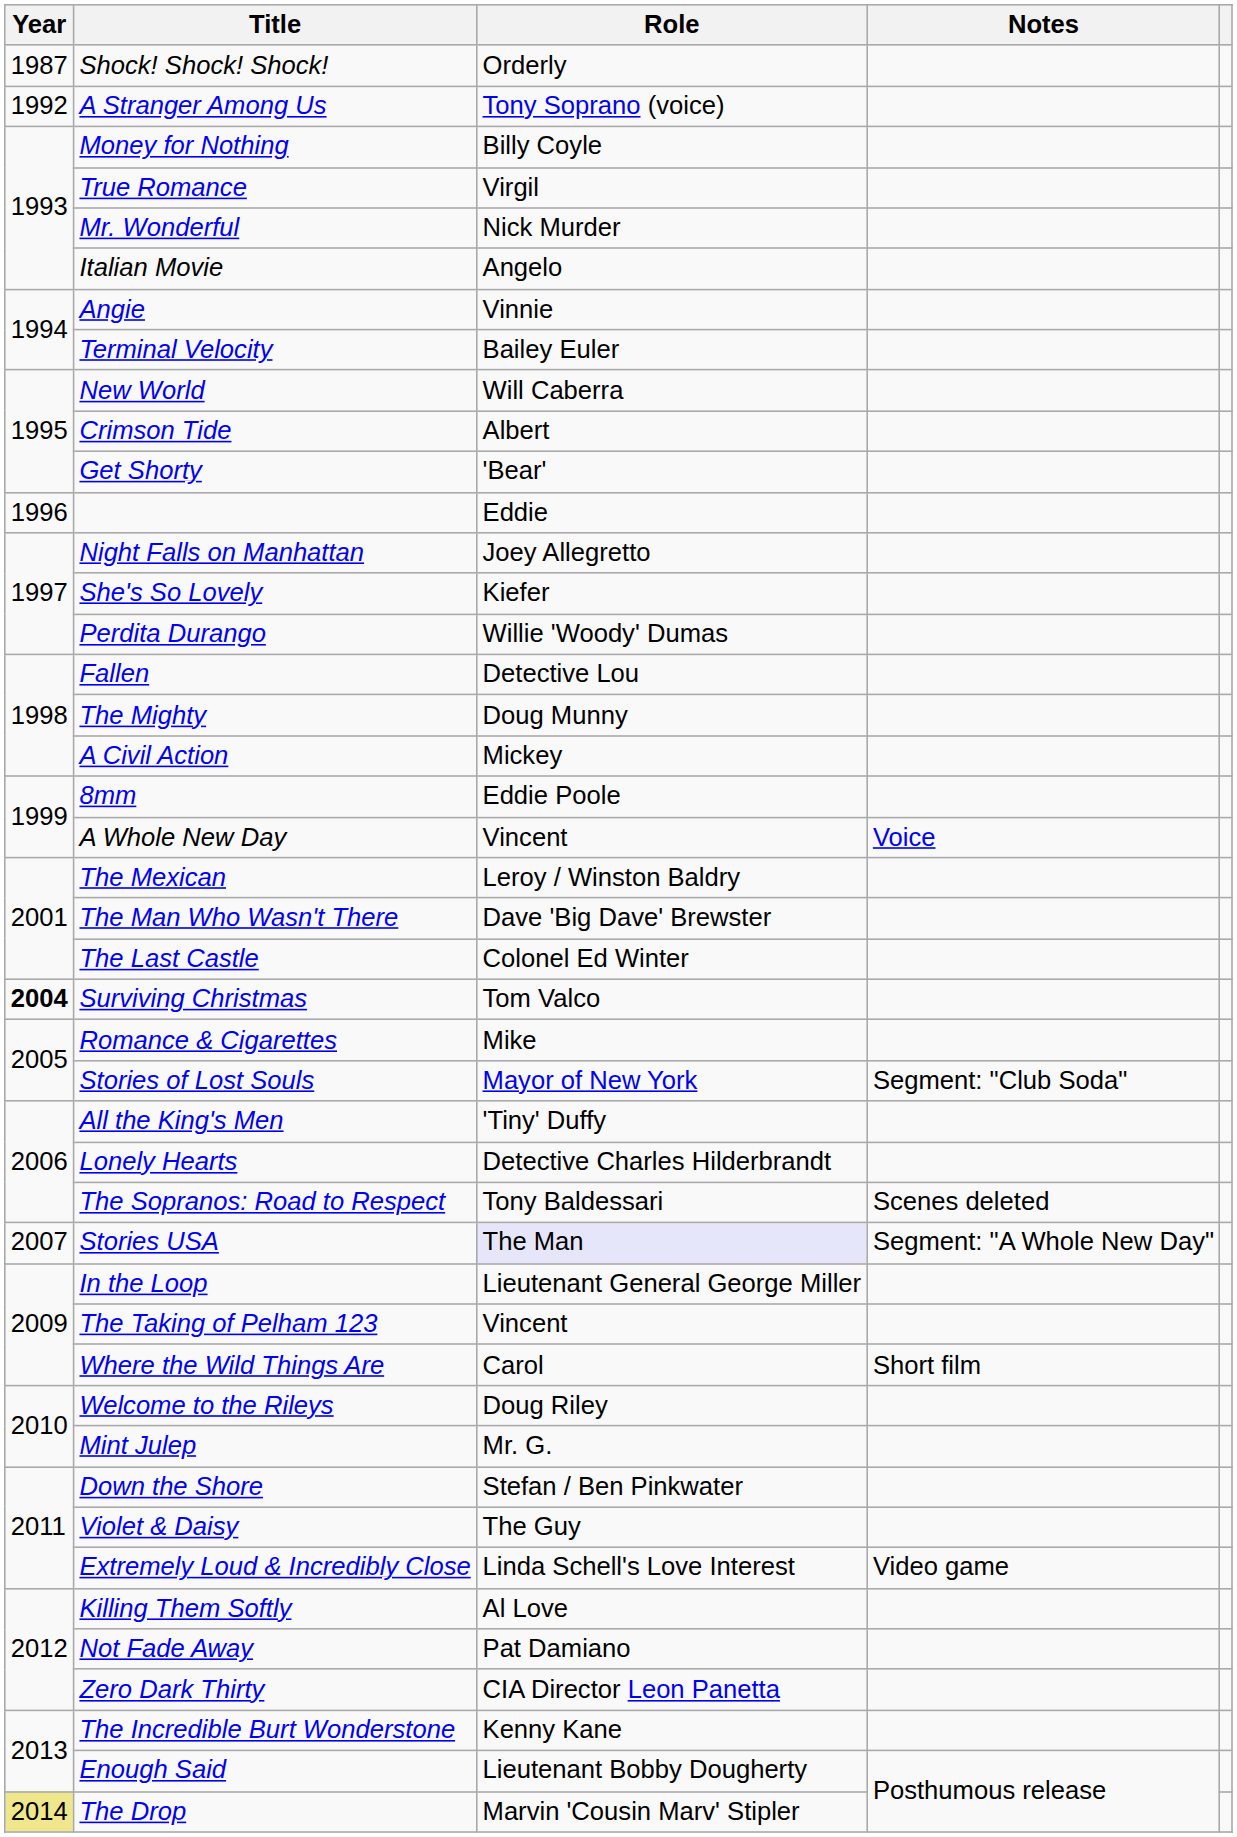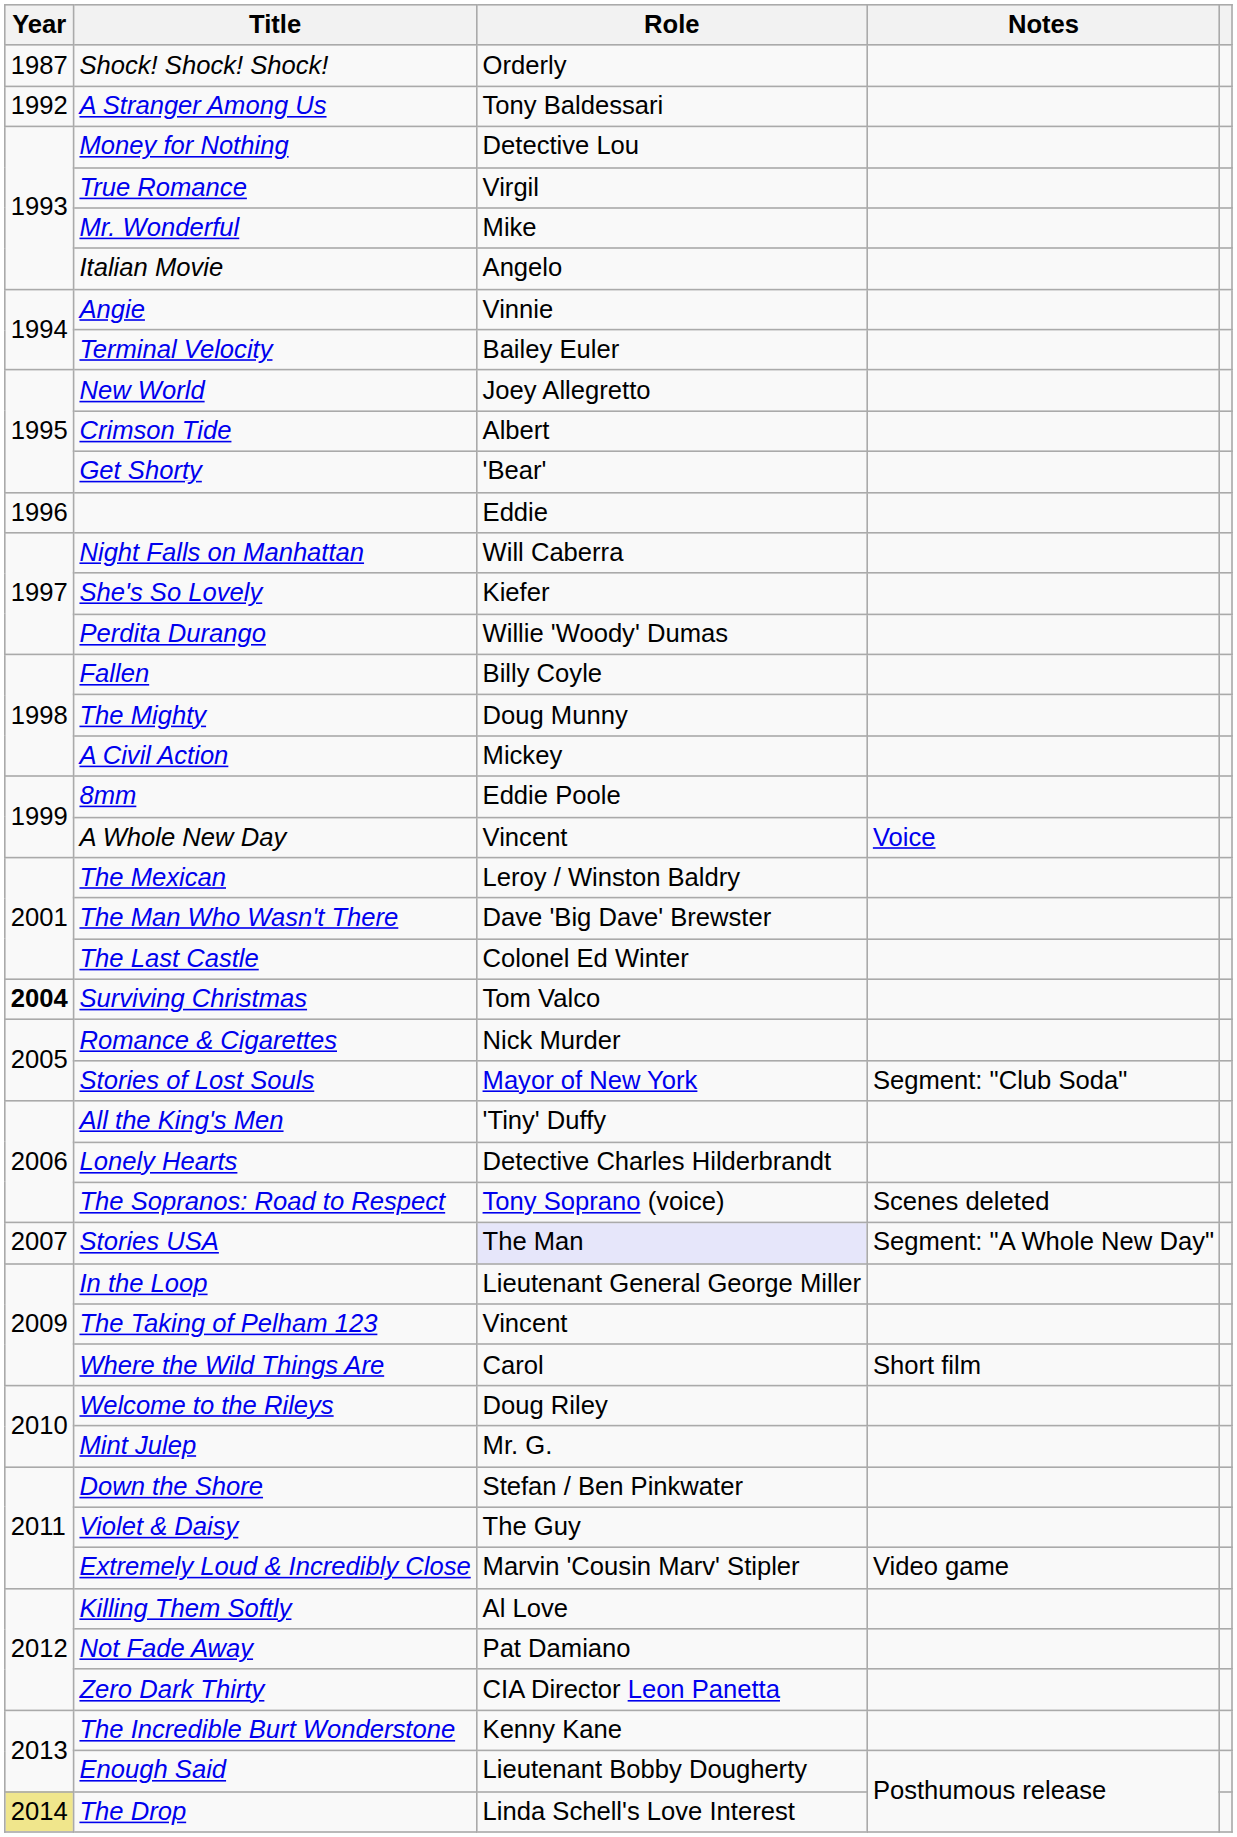A Stranger Among Us | Role: Tony Soprano (voice) -> Tony Baldessari
Money for Nothing | Role: Billy Coyle -> Detective Lou
Mr. Wonderful | Role: Nick Murder -> Mike
New World | Role: Will Caberra -> Joey Allegretto
Night Falls on Manhattan | Role: Joey Allegretto -> Will Caberra
Fallen | Role: Detective Lou -> Billy Coyle
Romance & Cigarettes | Role: Mike -> Nick Murder
The Sopranos: Road to Respect | Role: Tony Baldessari -> Tony Soprano (voice)
Extremely Loud & Incredibly Close | Role: Linda Schell's Love Interest -> Marvin 'Cousin Marv' Stipler
The Drop | Role: Marvin 'Cousin Marv' Stipler -> Linda Schell's Love Interest
